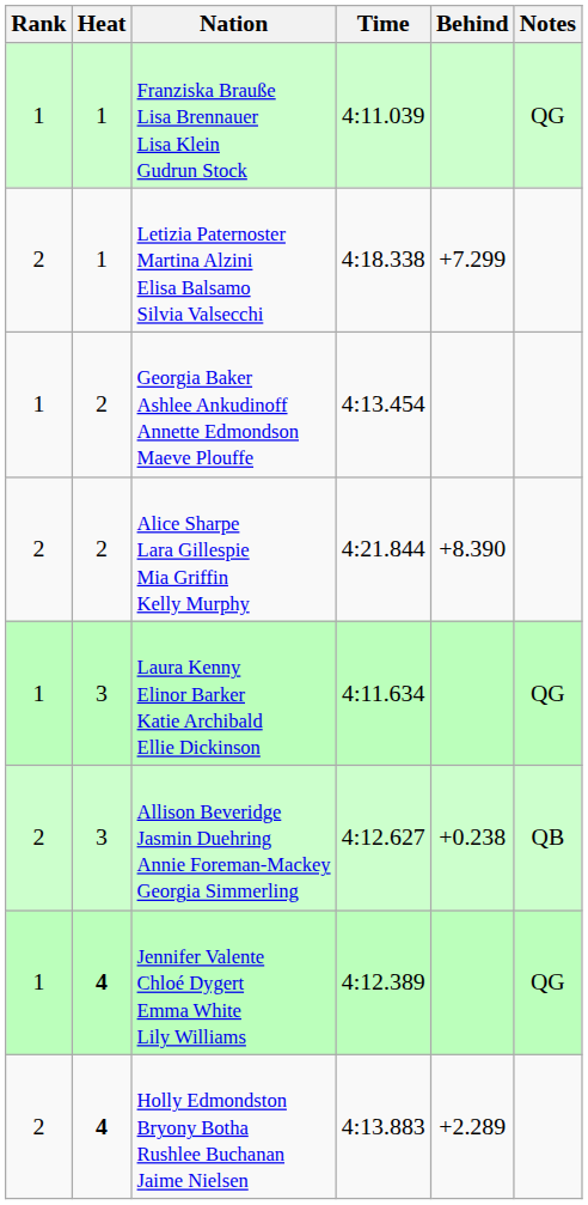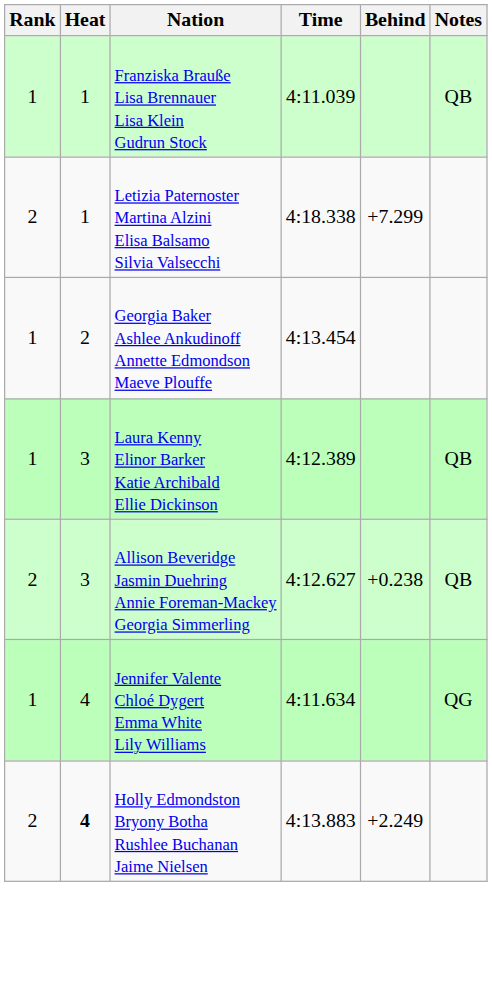Franziska Brauße Lisa Brennauer Lisa Klein Gudrun Stock | Notes: QG -> QB
- row: 2 | 2 | Alice Sharpe Lara Gillespie Mia Griffin Kelly Murphy | 4:21.844 | +8.390
Laura Kenny Elinor Barker Katie Archibald Ellie Dickinson | Time: 4:11.634 -> 4:12.389
Laura Kenny Elinor Barker Katie Archibald Ellie Dickinson | Notes: QG -> QB
Jennifer Valente Chloé Dygert Emma White Lily Williams | Heat: bold -> normal
Jennifer Valente Chloé Dygert Emma White Lily Williams | Time: 4:12.389 -> 4:11.634
Holly Edmondston Bryony Botha Rushlee Buchanan Jaime Nielsen | Behind: +2.289 -> +2.249
